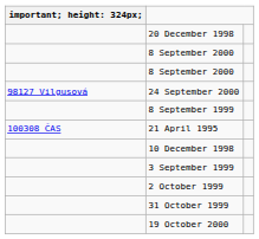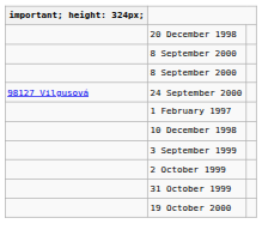- row: 8 September 1999
- row: 100308 ČAS | 21 April 1995
+ row: 1 February 1997
